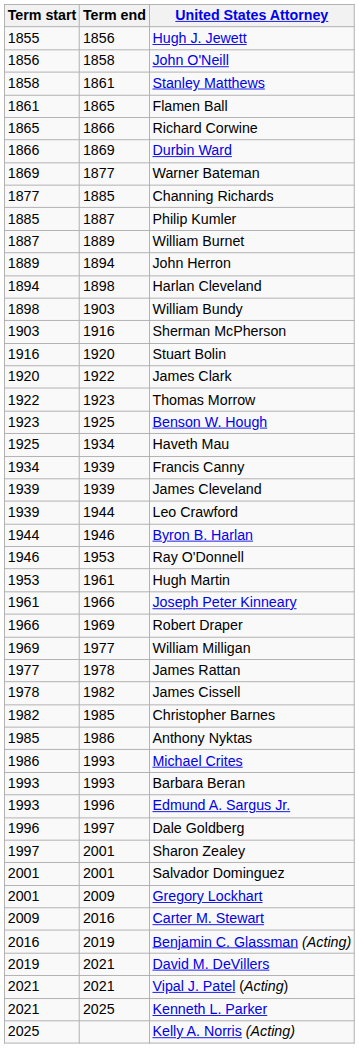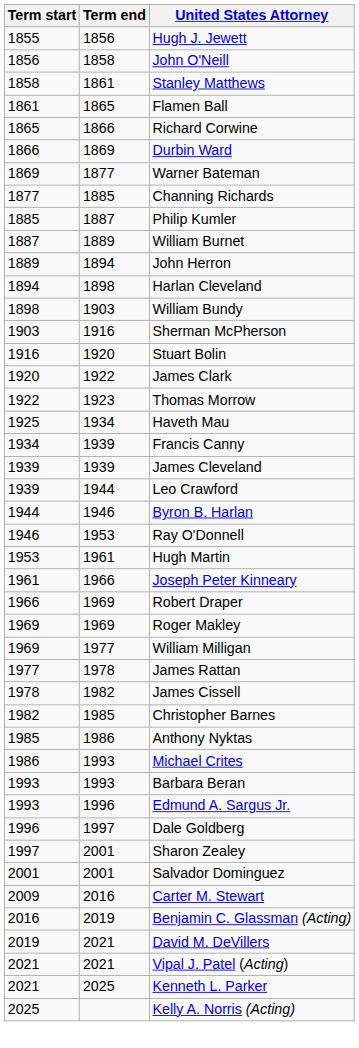- row: 1923 | 1925 | Benson W. Hough
+ row: 1969 | 1969 | Roger Makley
- row: 2001 | 2009 | Gregory Lockhart
